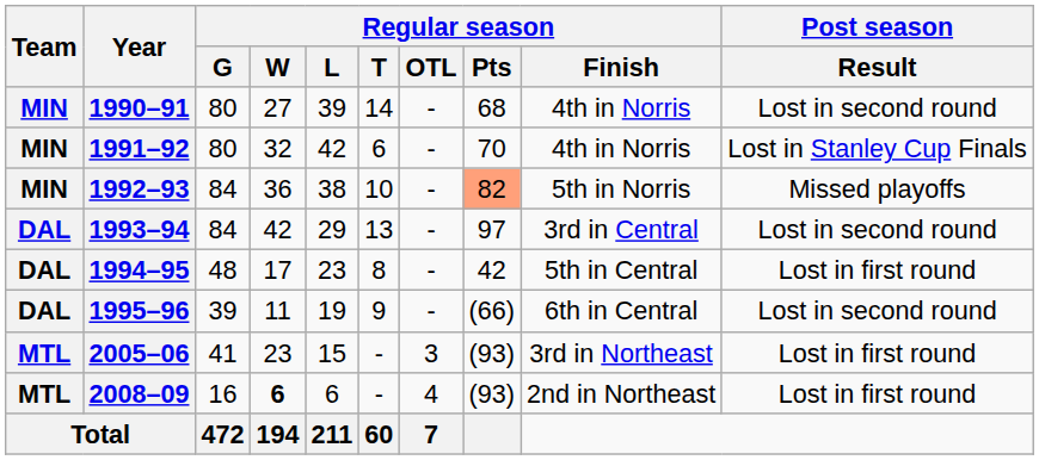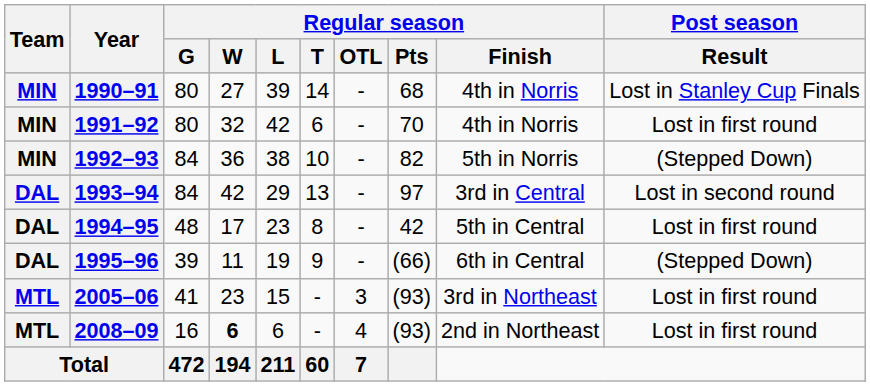1990–91 | Post season / Result: Lost in second round -> Lost in Stanley Cup Finals
1991–92 | Post season / Result: Lost in Stanley Cup Finals -> Lost in first round
1992–93 | Regular season / Pts: lightsalmon background -> no background
1992–93 | Post season / Result: Missed playoffs -> (Stepped Down)
1995–96 | Post season / Result: Lost in second round -> (Stepped Down)
